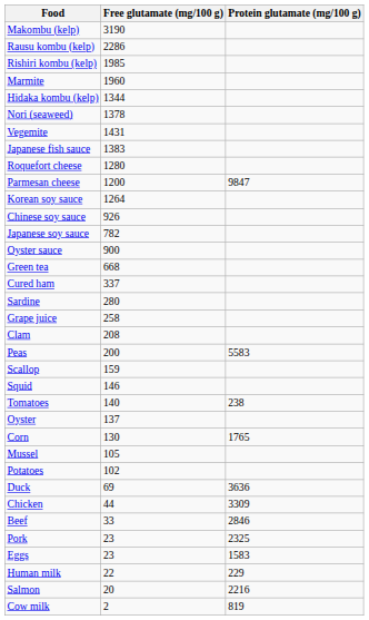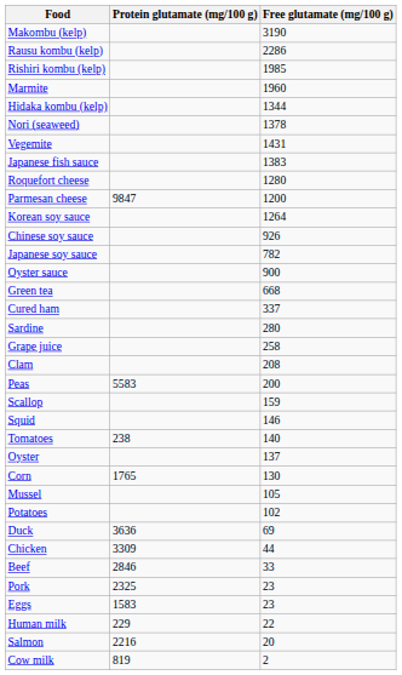columns swapped: Free glutamate (mg/100 g) <-> Protein glutamate (mg/100 g)
